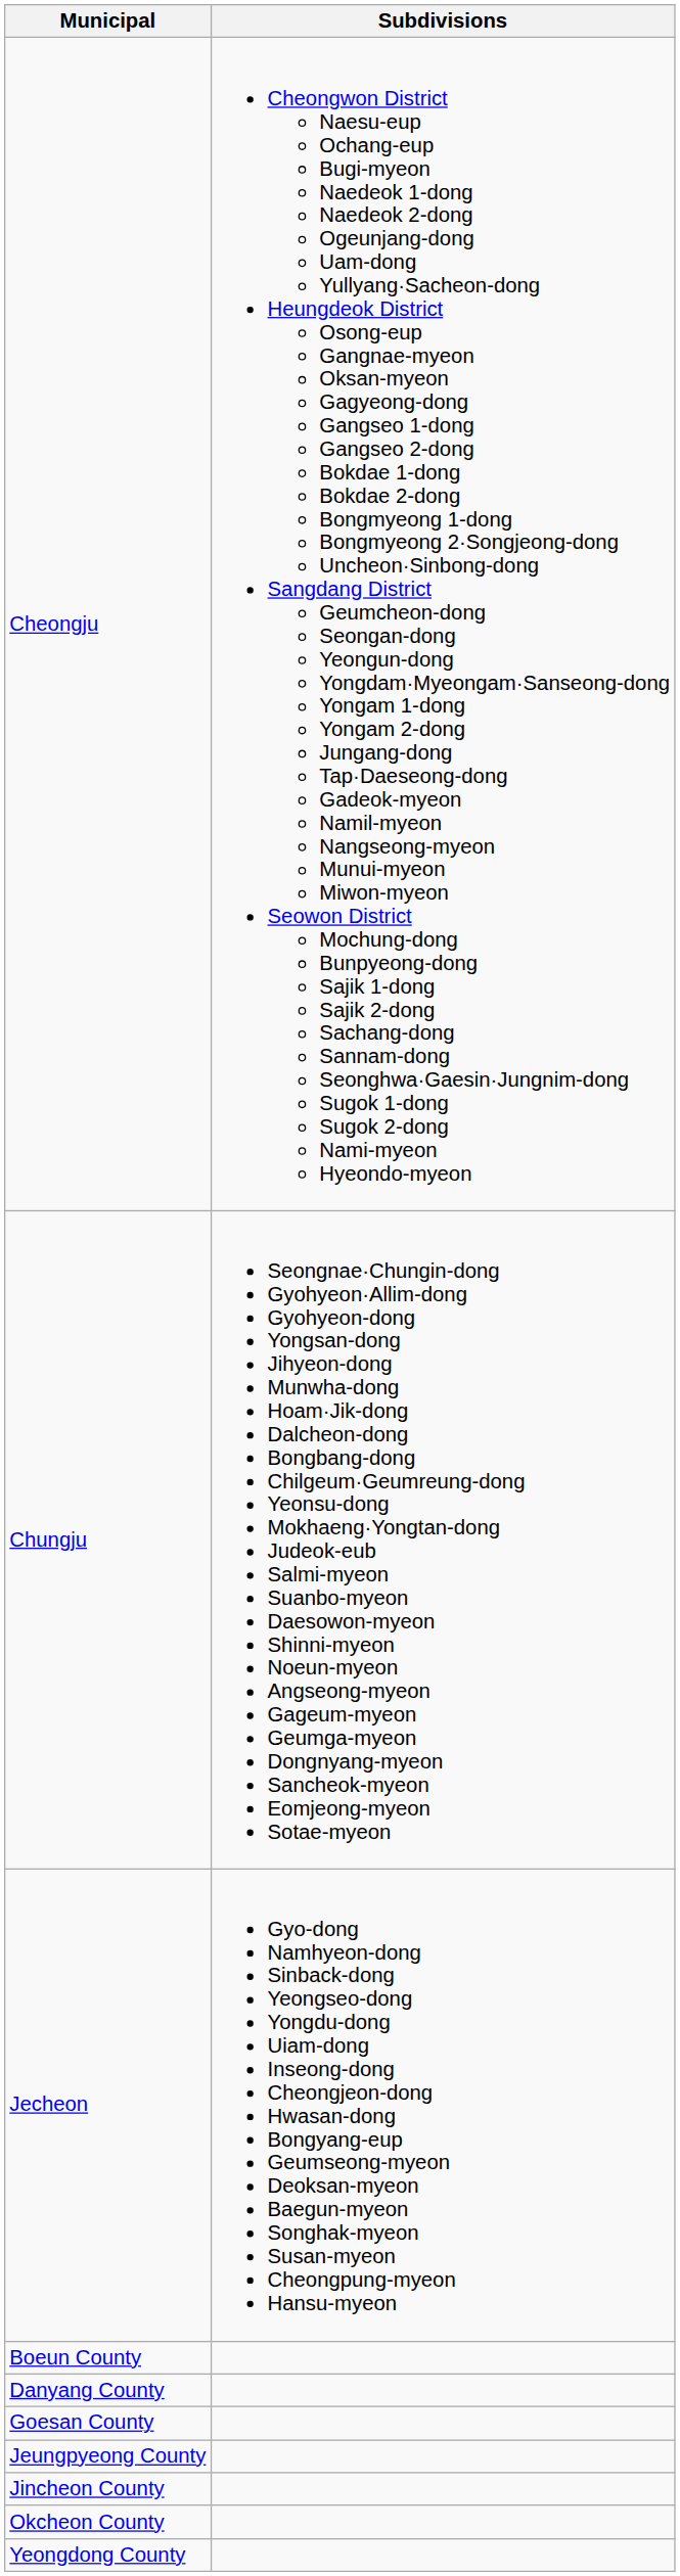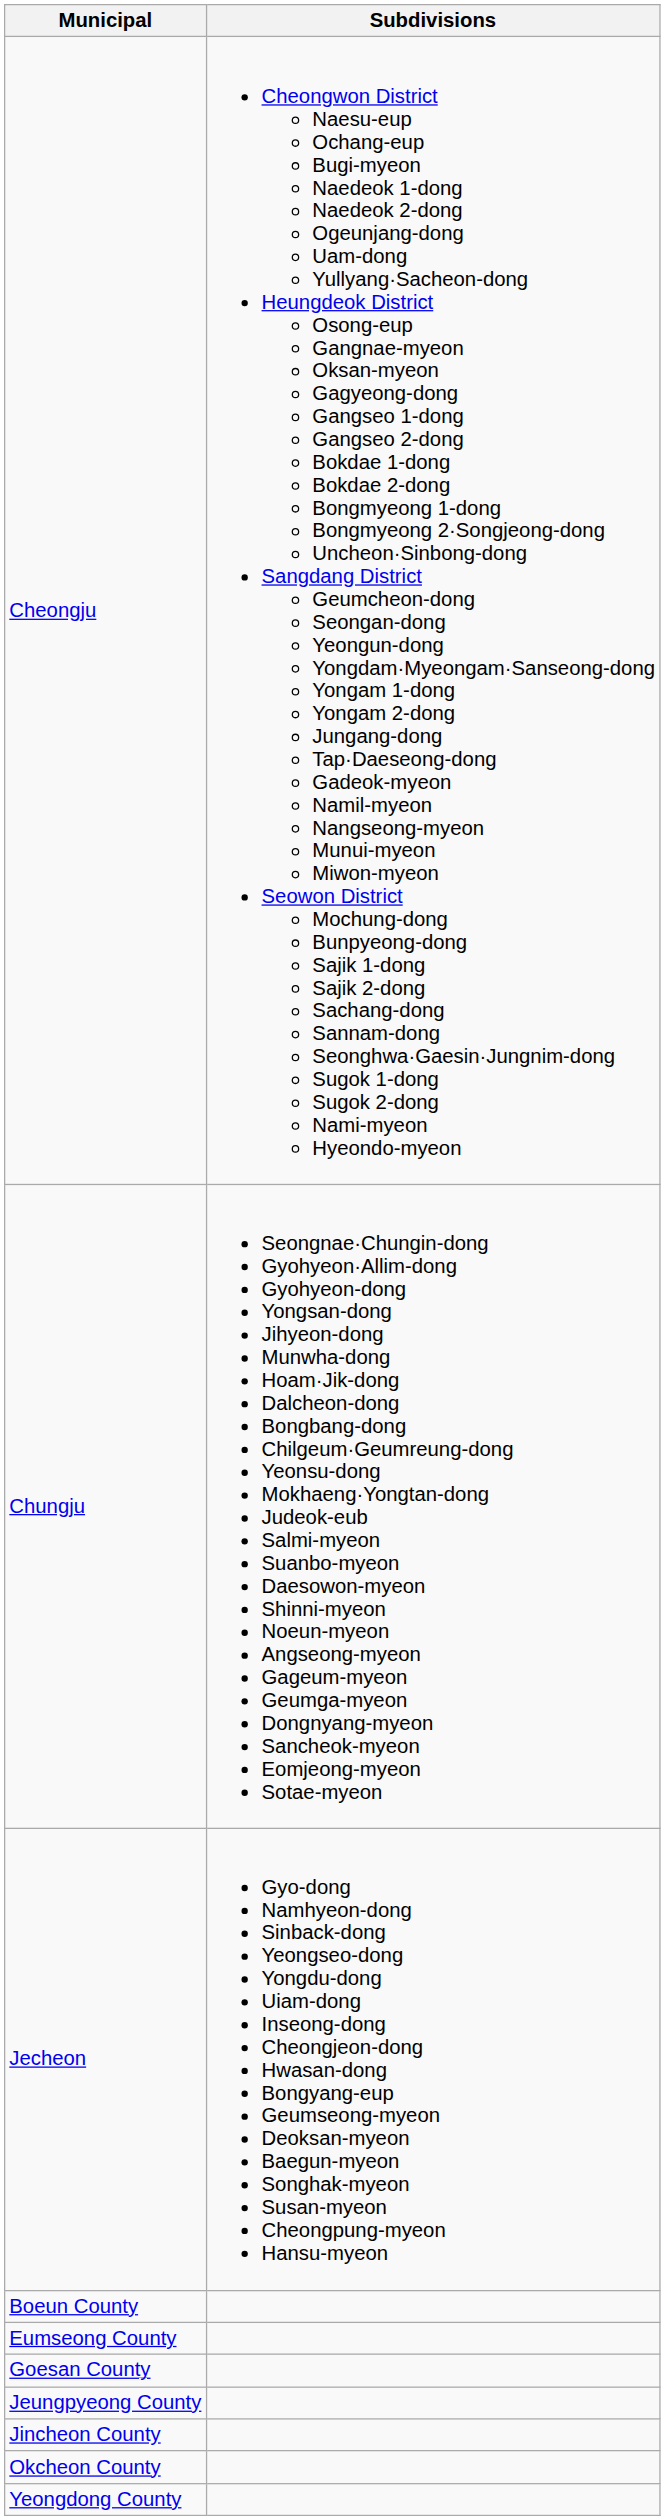- row: Danyang County
+ row: Eumseong County
